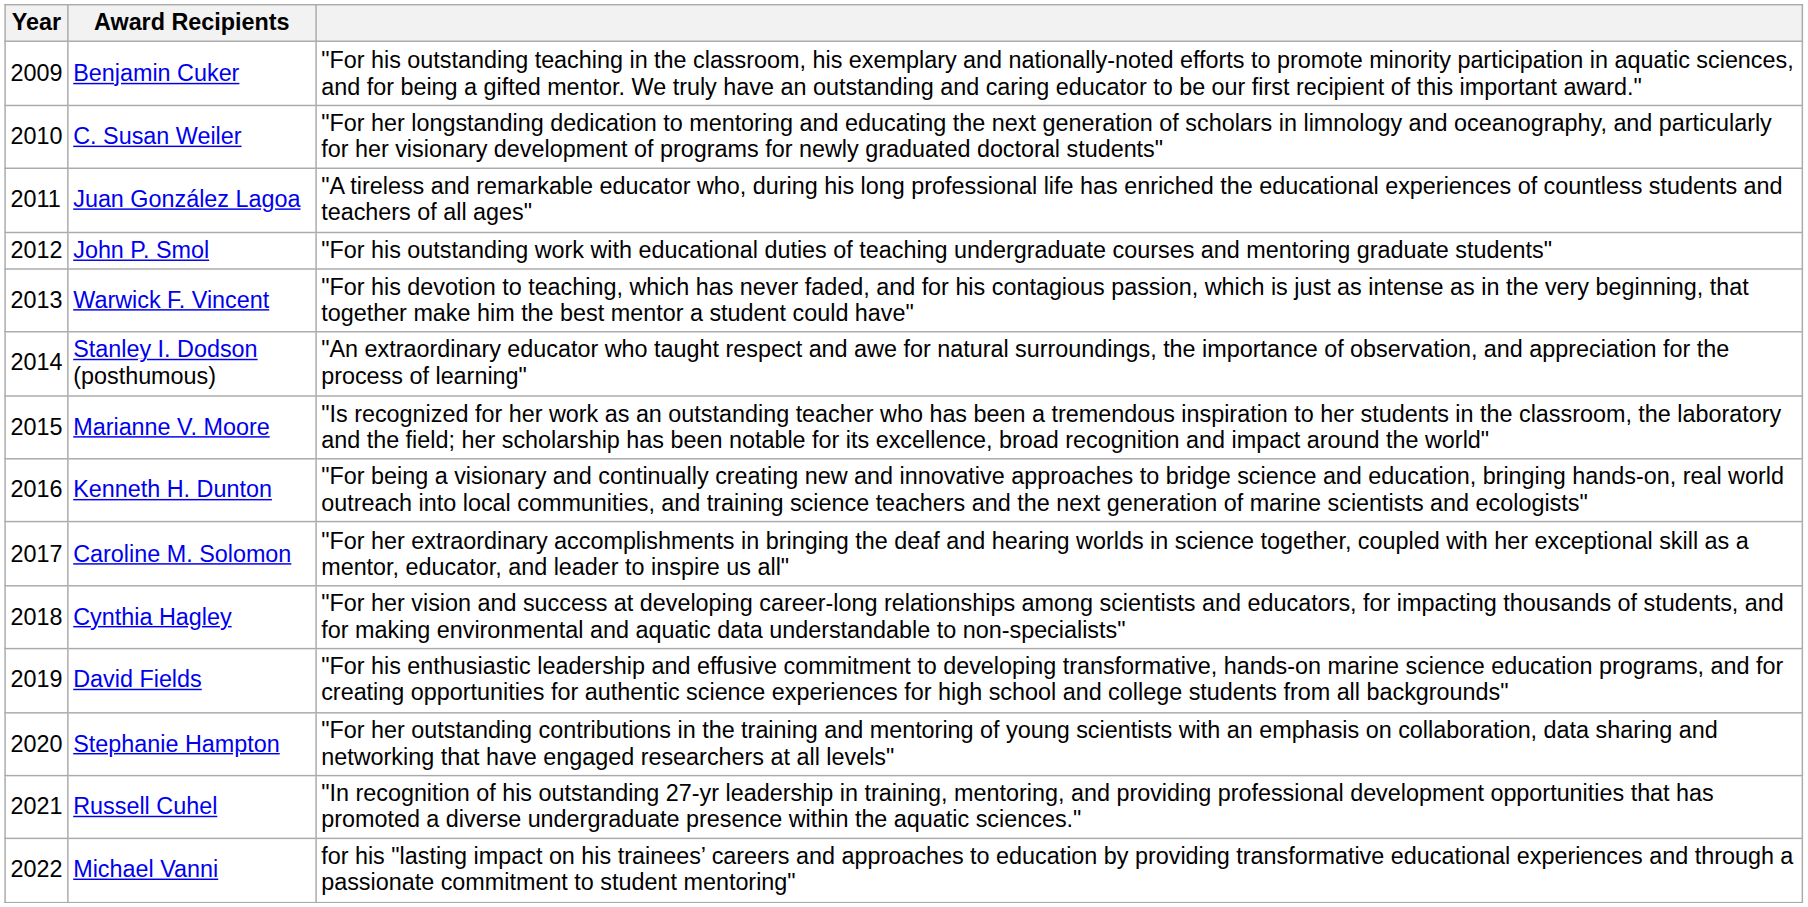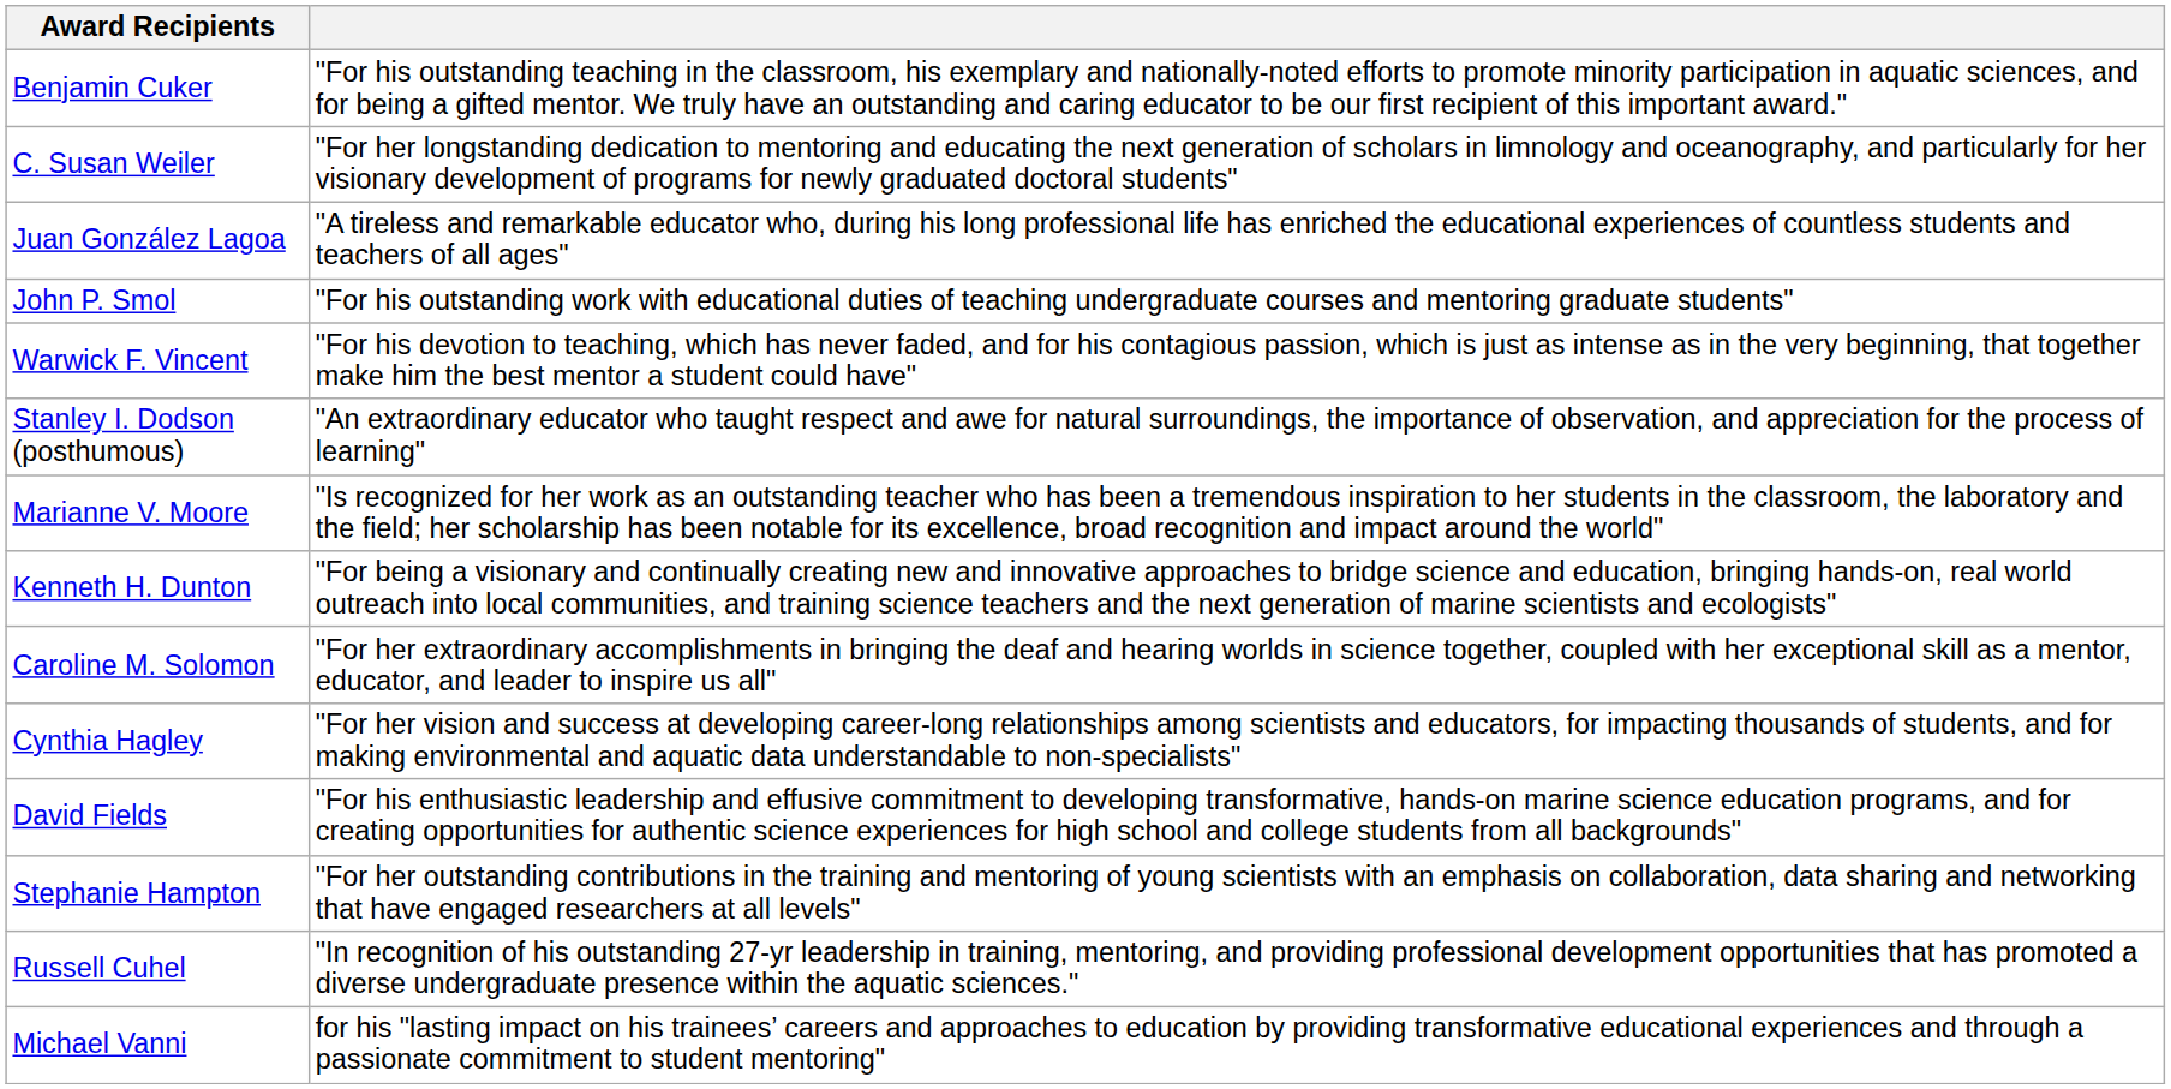- column: Year | 2009 | 2010 | 2011 | 2012 | 2013 | 2014 | 2015 | 2016 | 2017 | 2018 | 2019 | 2020 | 2021 | 2022
